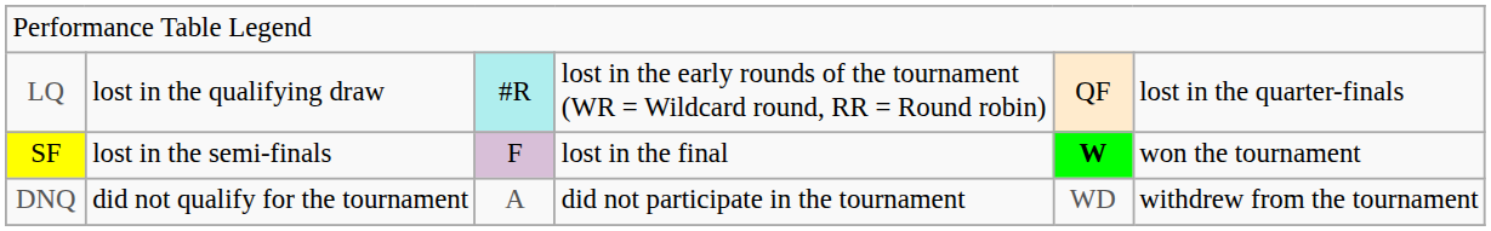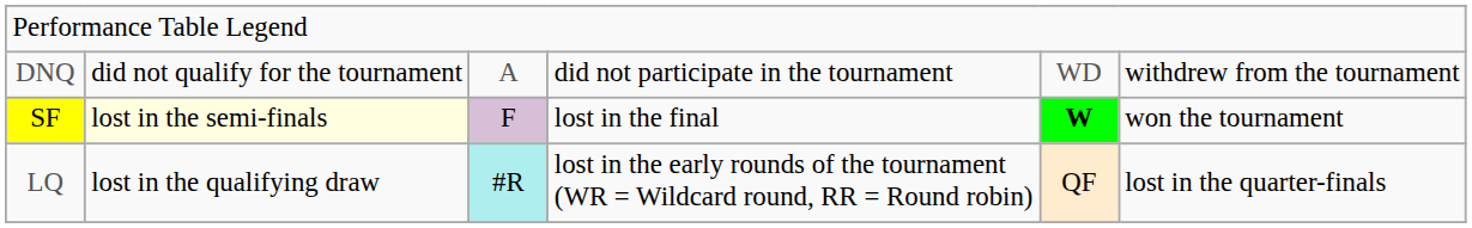rows swapped: LQ <-> DNQ
SF | column 2: no background -> lightyellow background
